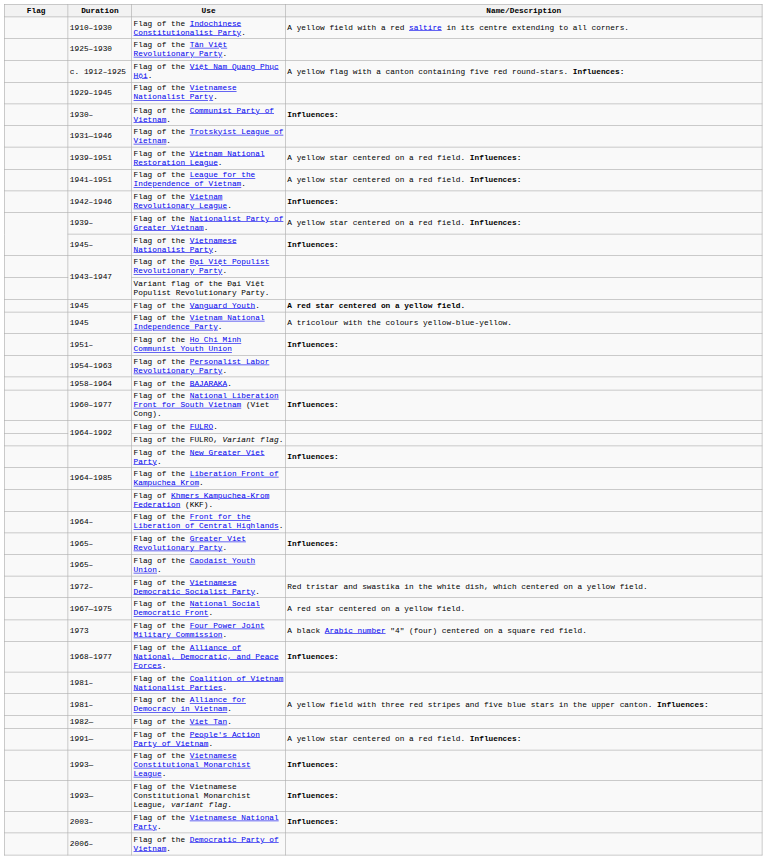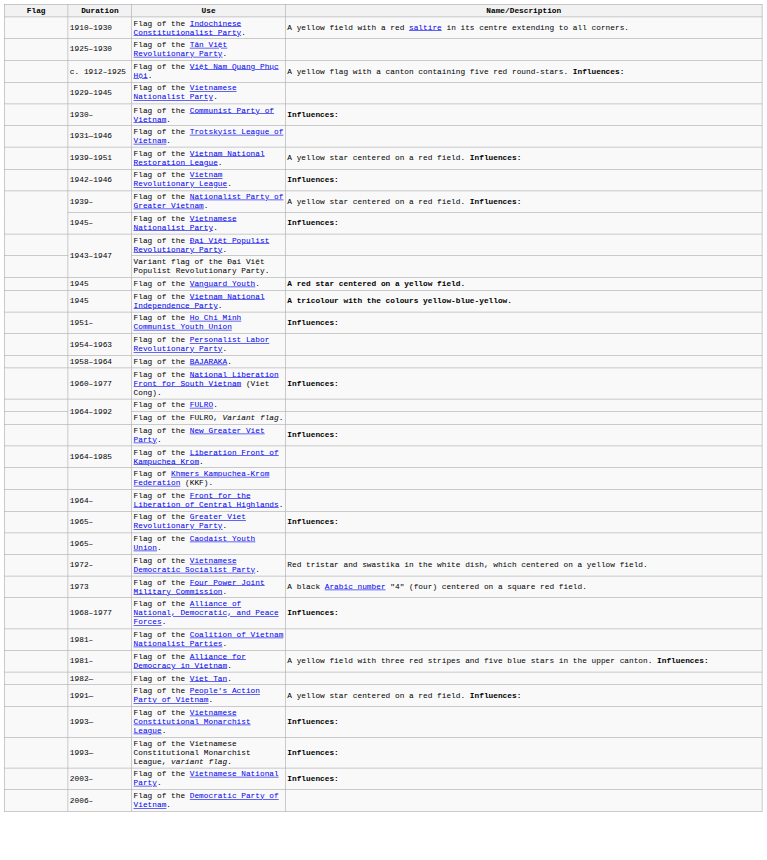- row: 1941–1951 | Flag of the League for the Independence of Vietnam. | A yellow star centered on a red field. Influences:
Flag of the Vietnam National Independence Party. | Name/Description: normal -> bold
- row: 1967—1975 | Flag of the National Social Democratic Front. | A red star centered on a yellow field.
